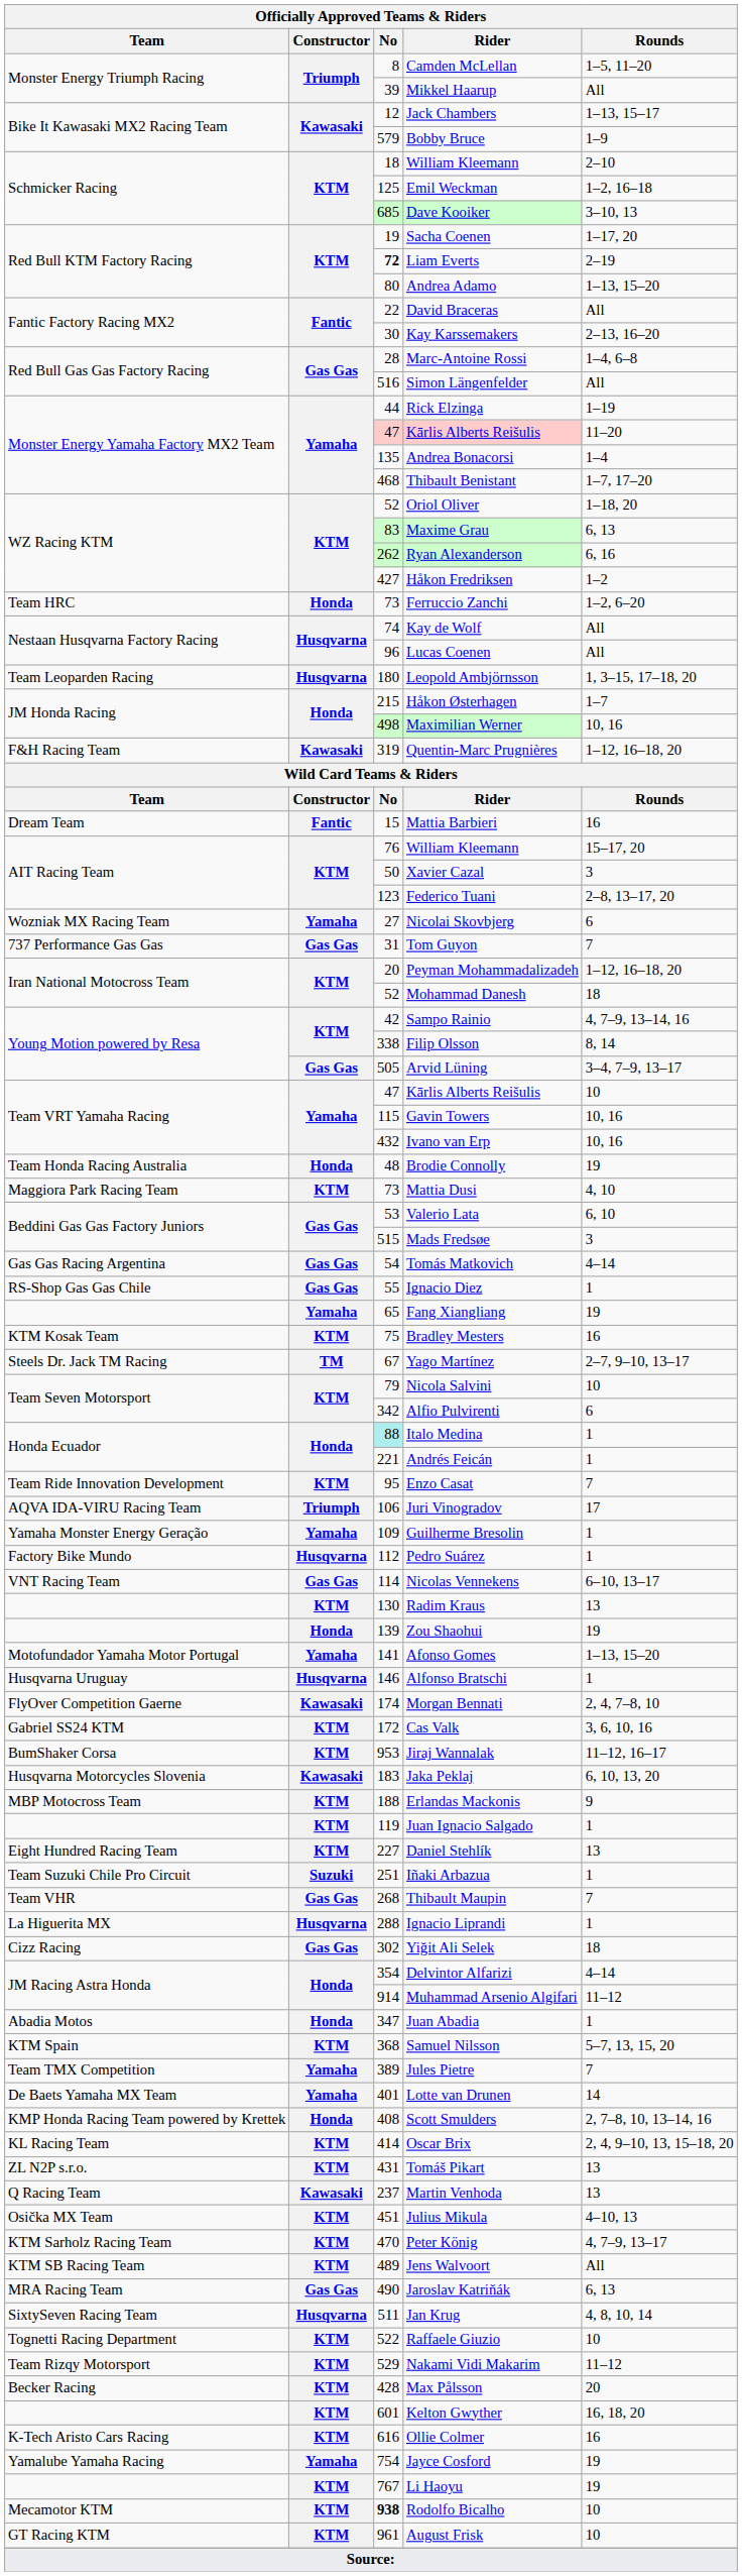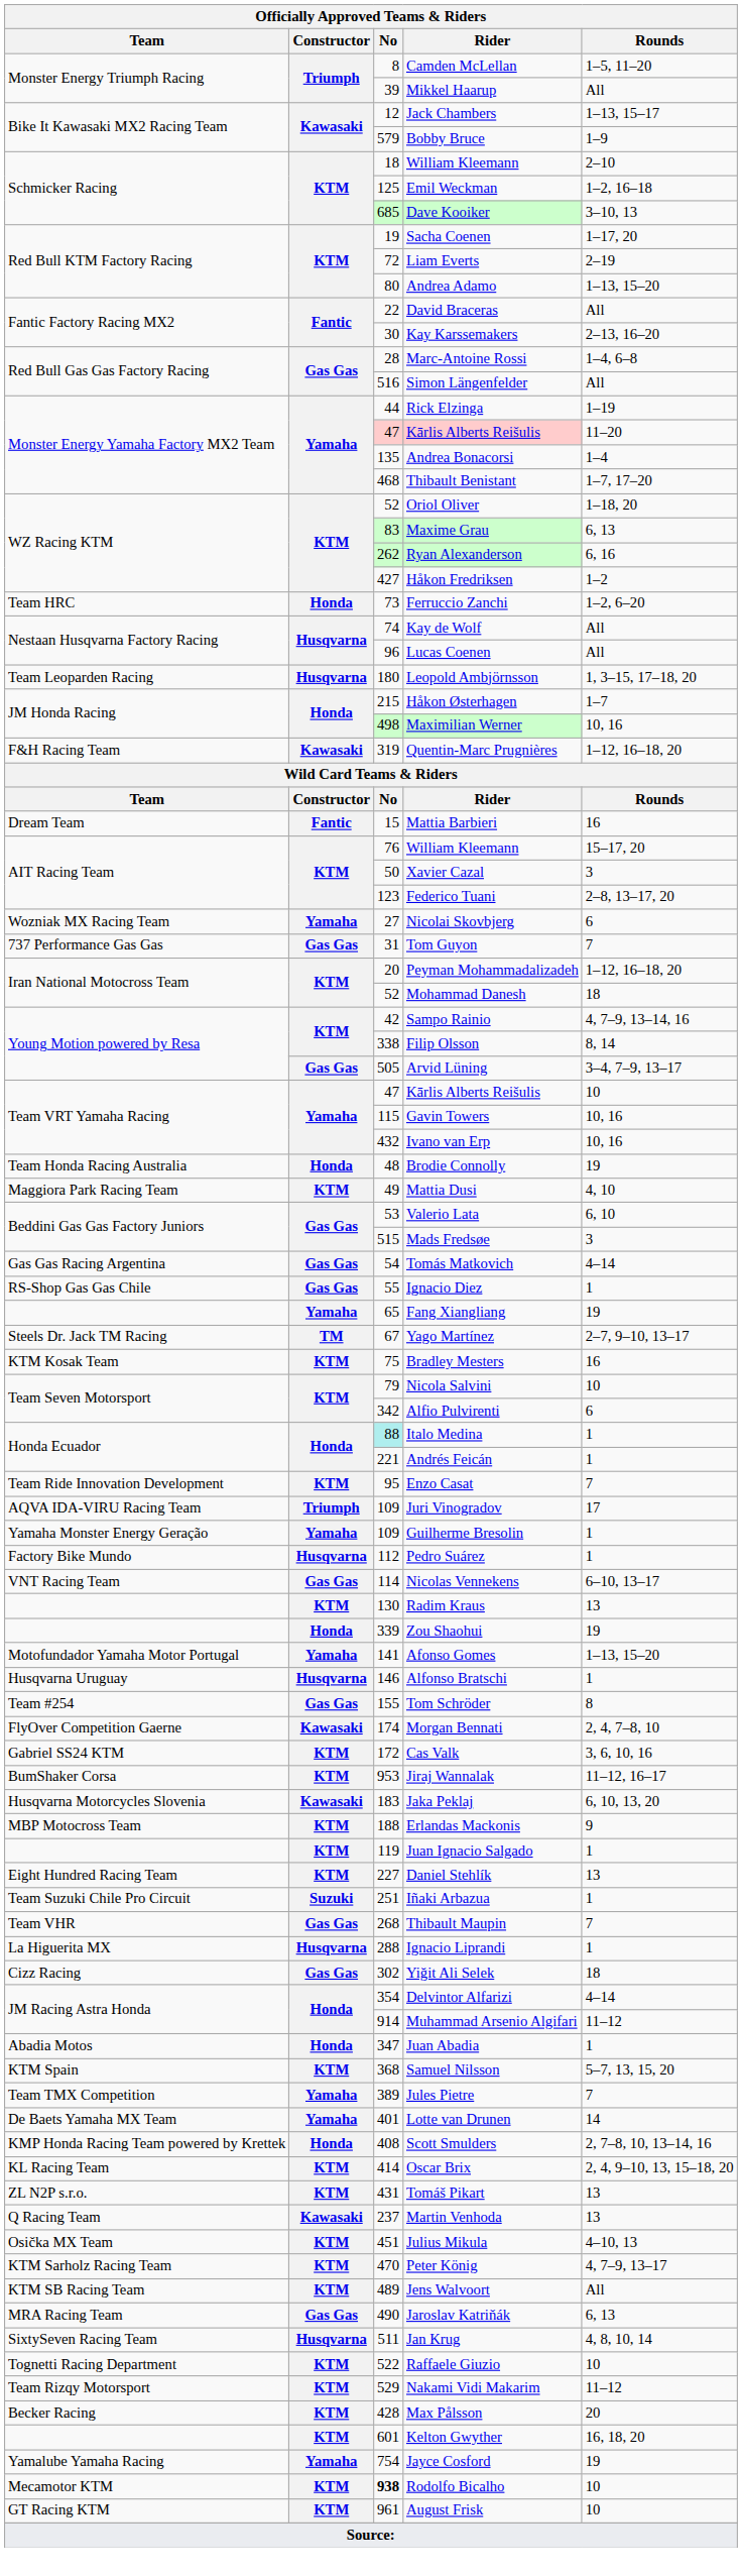Liam Everts | No: bold -> normal
Mattia Dusi | No: 73 -> 49
rows swapped: Yago Martínez <-> Bradley Mesters
Juri Vinogradov | No: 106 -> 109
Zou Shaohui | No: 139 -> 339
+ row: Team #254 | Gas Gas | 155 | Tom Schröder | 8
- row: K-Tech Aristo Cars Racing | KTM | 616 | Ollie Colmer | 16
- row: KTM | 767 | Li Haoyu | 19
